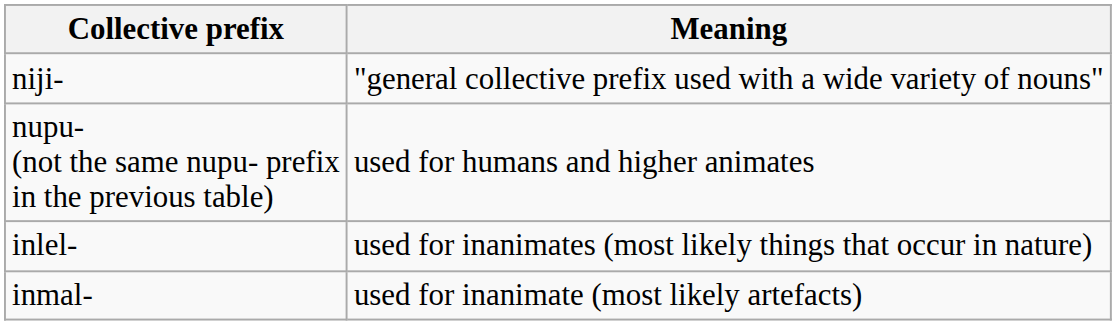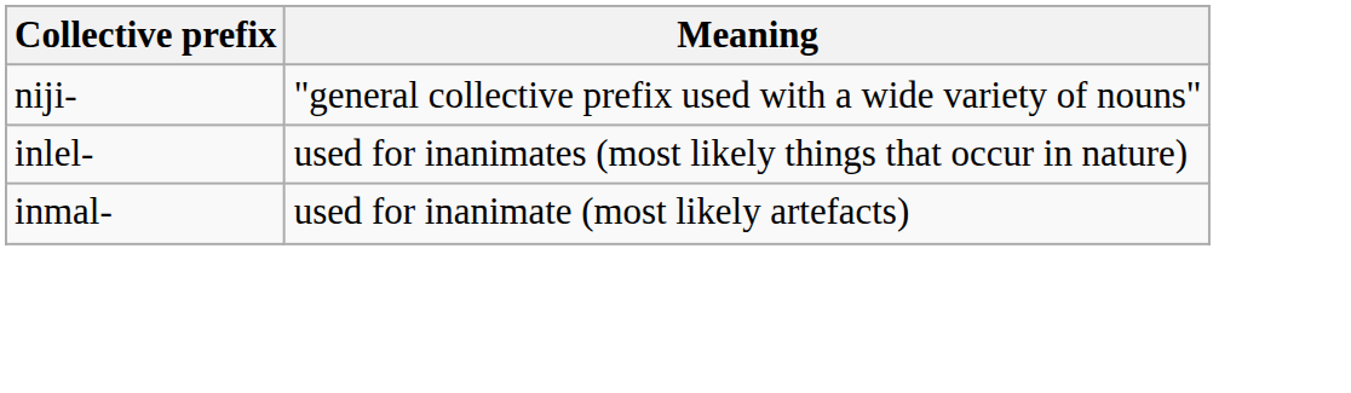- row: nupu- (not the same nupu- prefix in the previous table) | used for humans and higher animates
